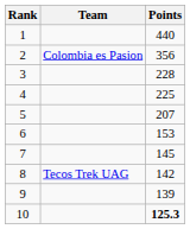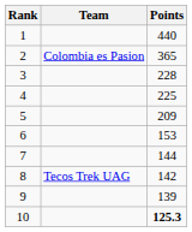2 | Points: 356 -> 365
5 | Points: 207 -> 209
7 | Points: 145 -> 144
